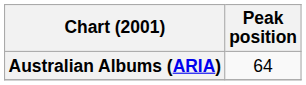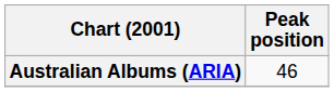Australian Albums (ARIA) | Peak position: 64 -> 46
